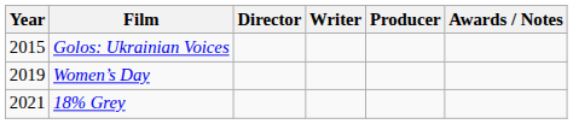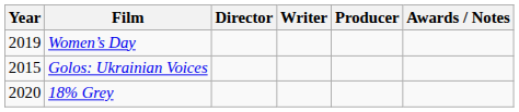rows swapped: Golos: Ukrainian Voices <-> Women’s Day
18% Grey | Year: 2021 -> 2020
